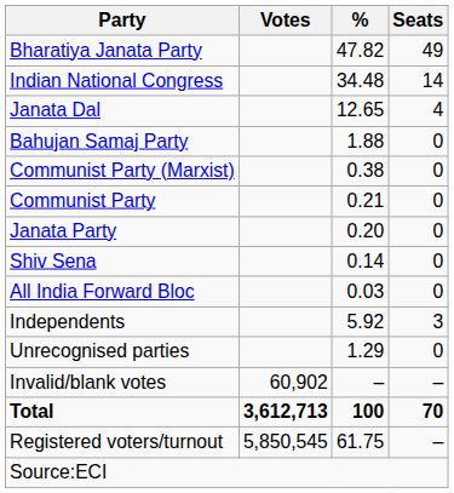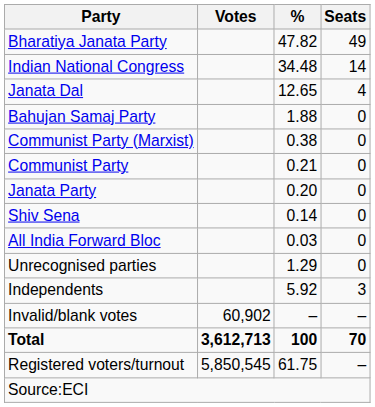rows swapped: Unrecognised parties <-> Independents
